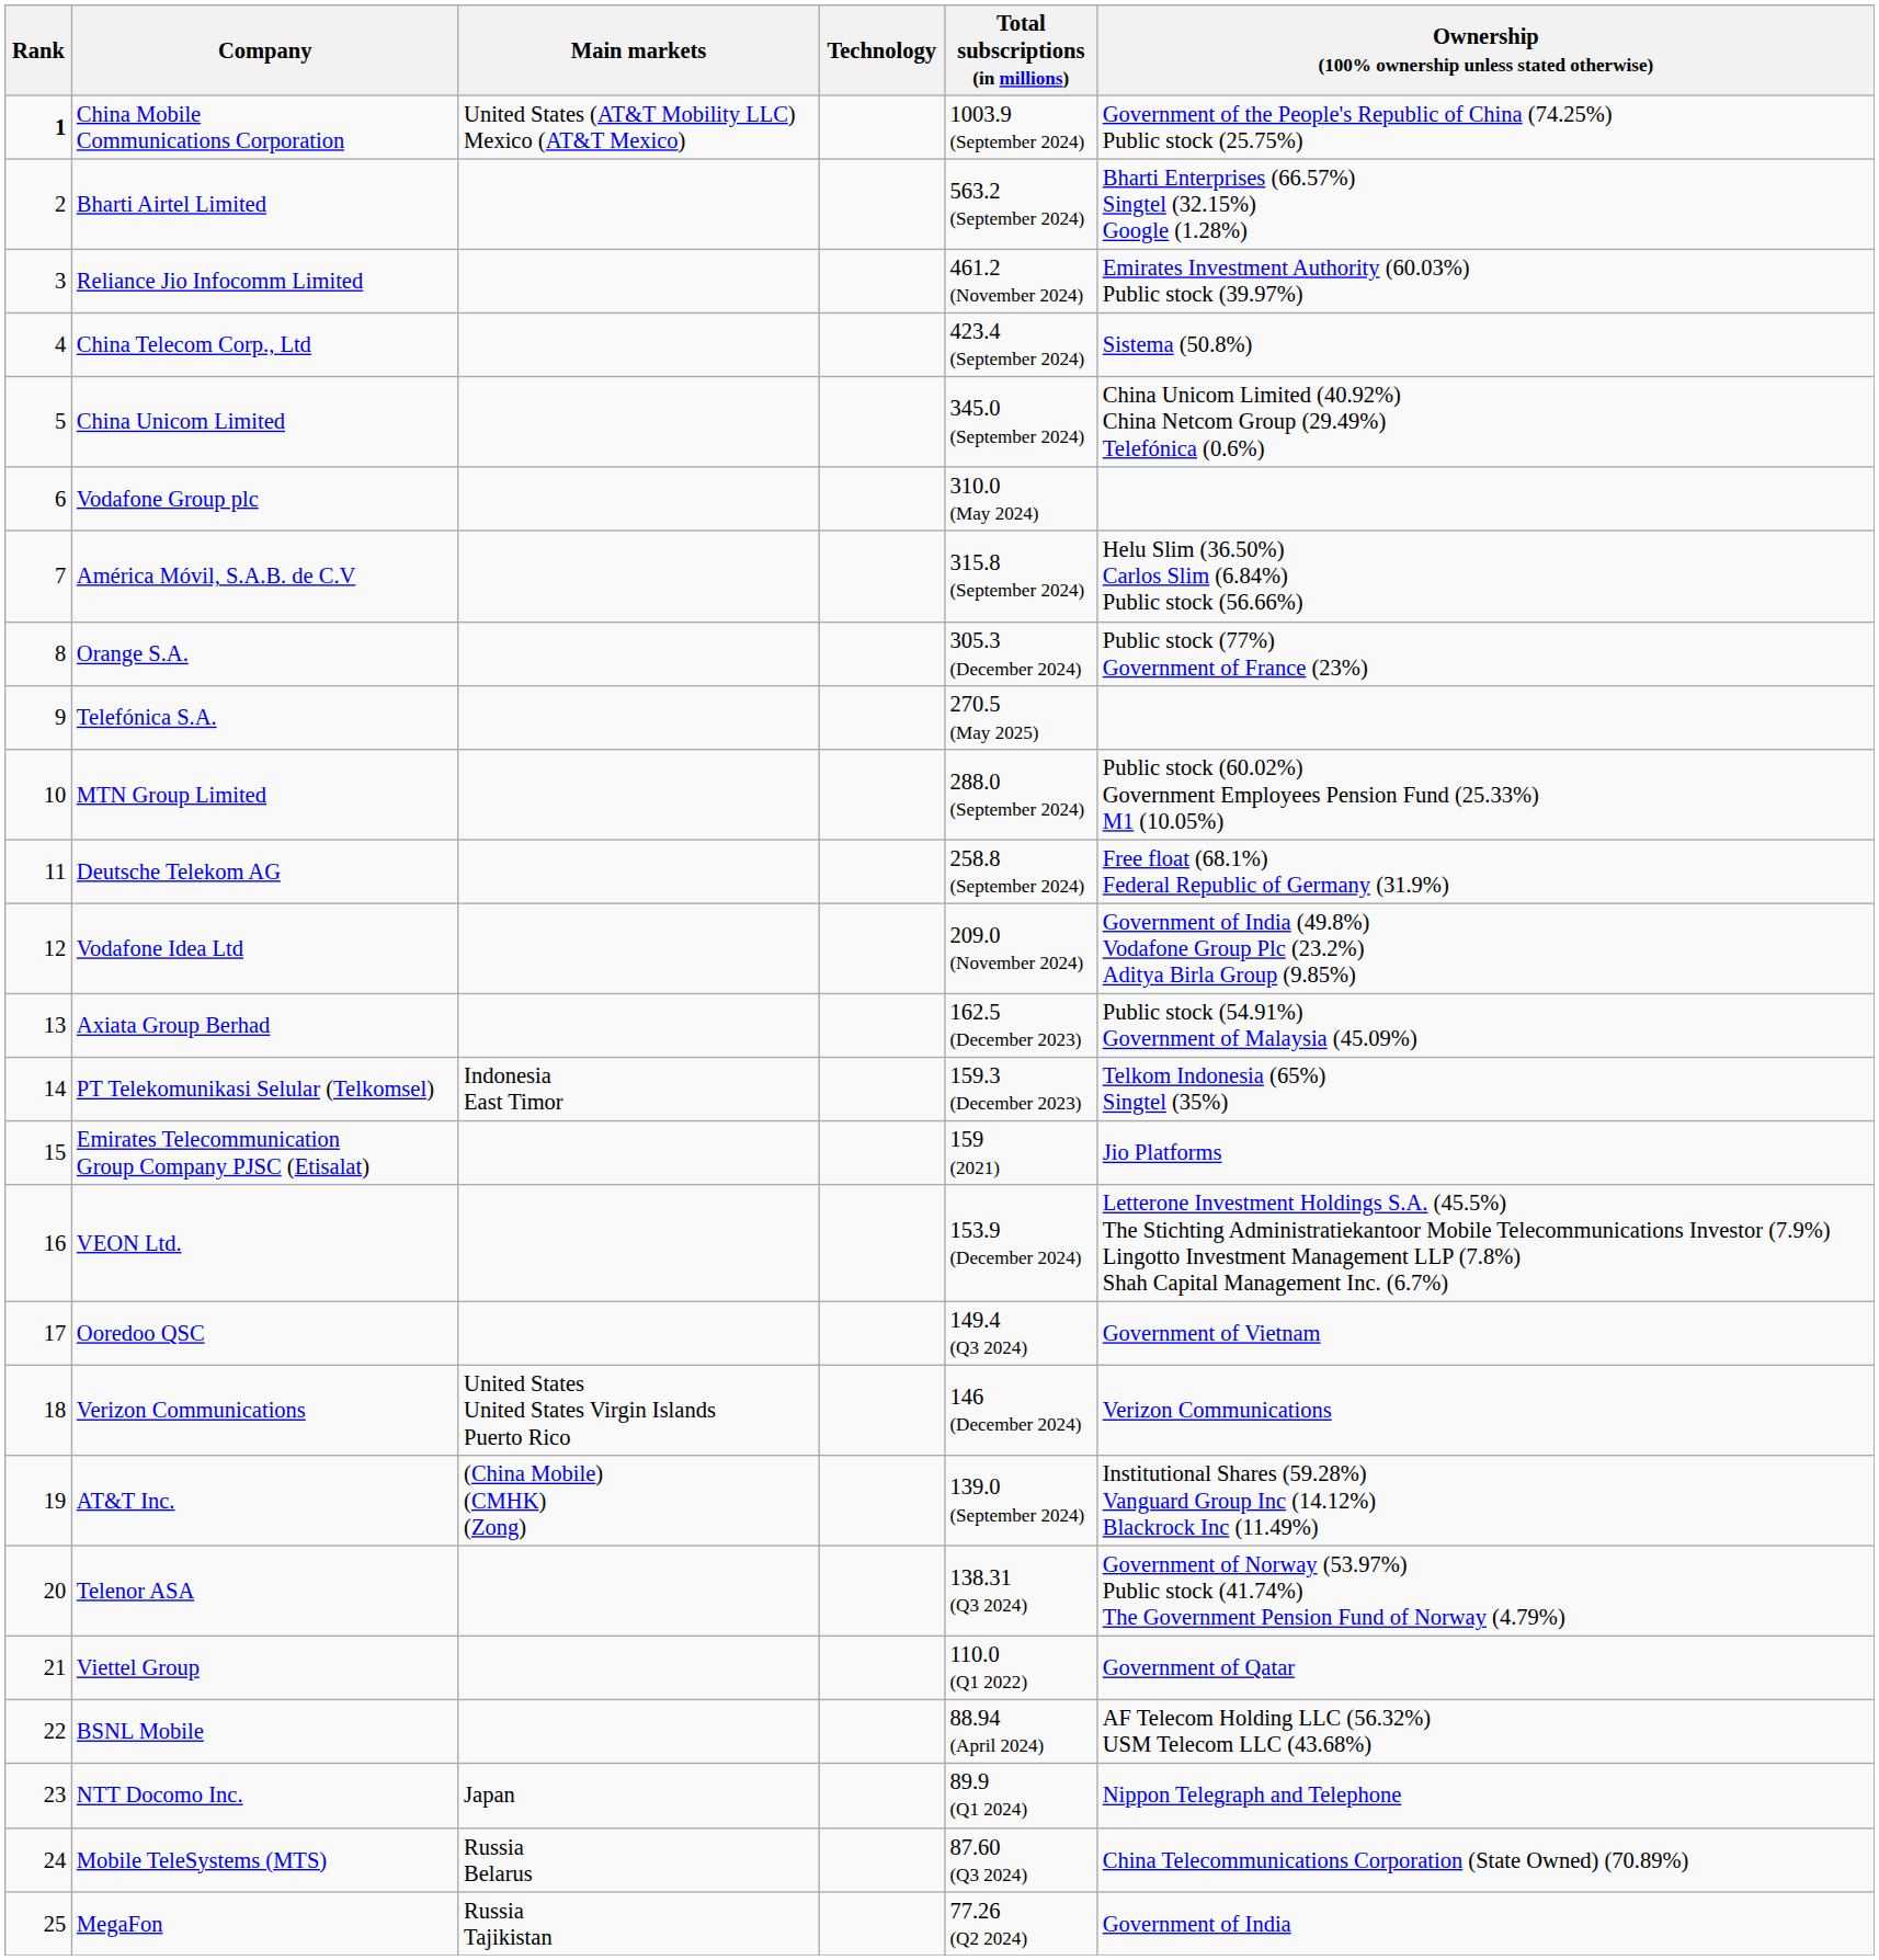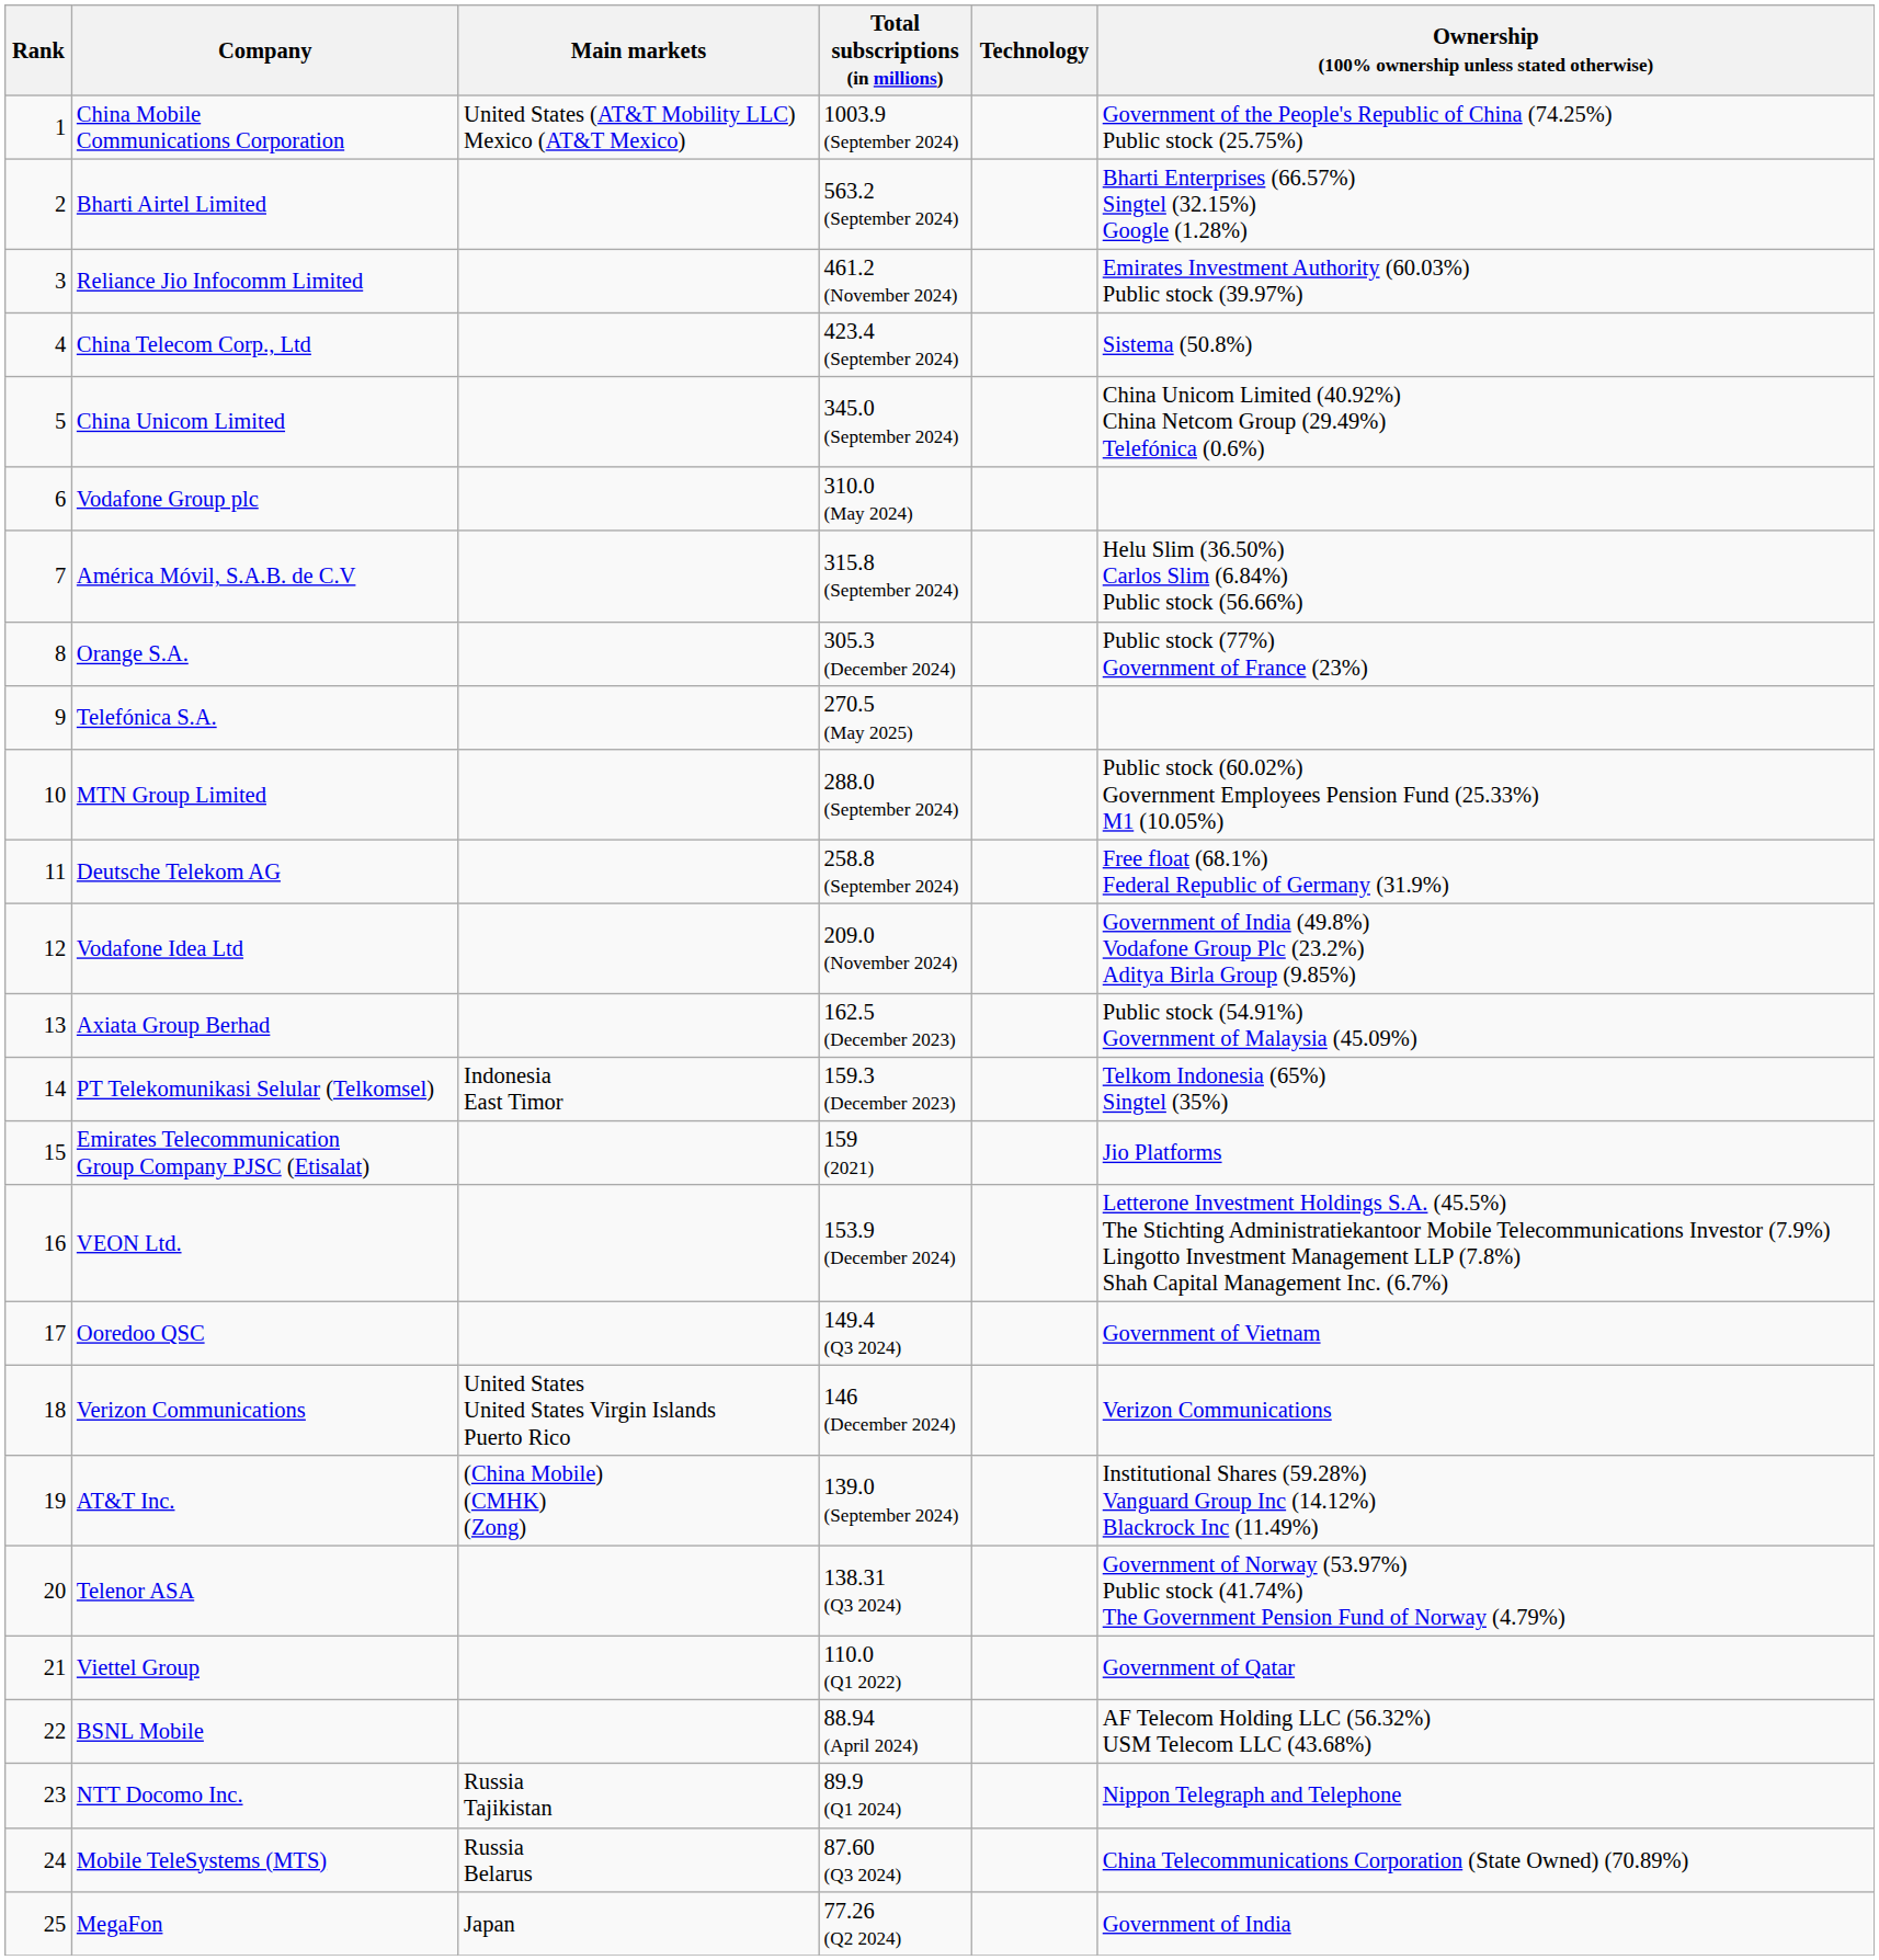columns swapped: Technology <-> Total subscriptions (in millions)
China Mobile Communications Corporation | Rank: bold -> normal
NTT Docomo Inc. | Main markets: Japan -> Russia Tajikistan
MegaFon | Main markets: Russia Tajikistan -> Japan
